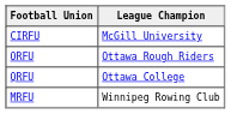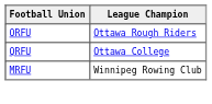- row: CIRFU | McGill University
